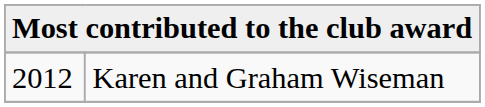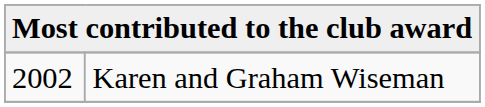Karen and Graham Wiseman | column 1: 2012 -> 2002
